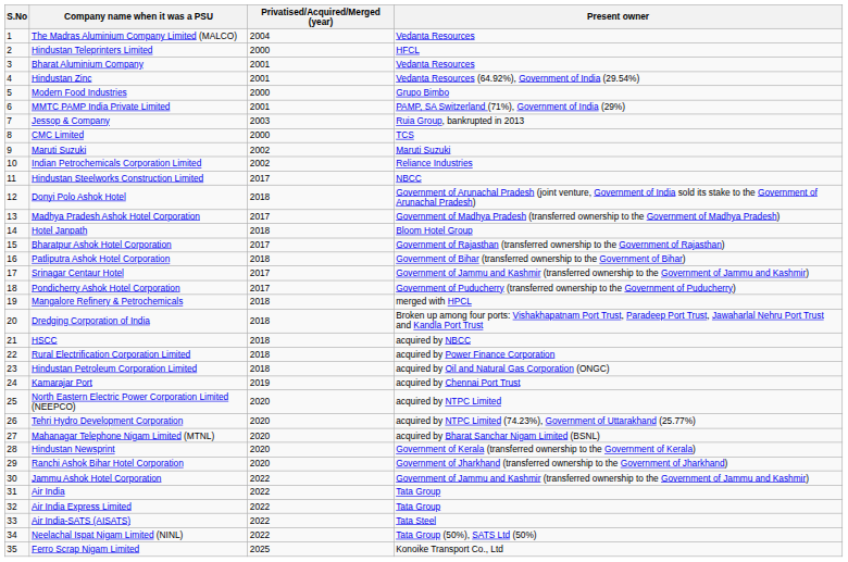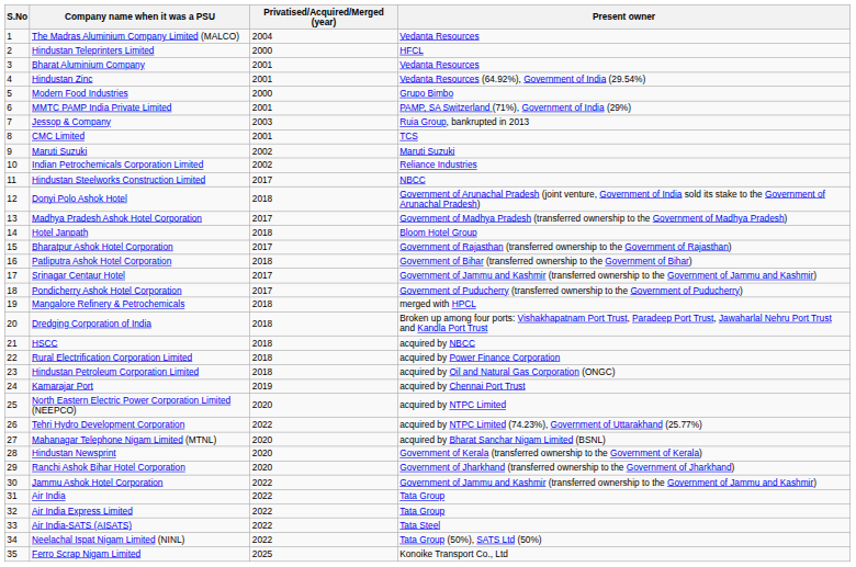CMC Limited | Privatised/Acquired/Merged (year): 2000 -> 2001
Tehri Hydro Development Corporation | Privatised/Acquired/Merged (year): 2020 -> 2022
